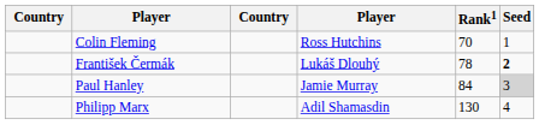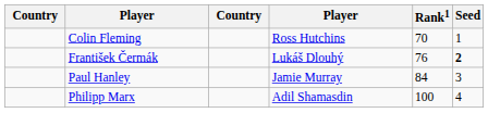František Čermák | Rank1: 78 -> 76
Paul Hanley | Seed: lightgrey background -> no background
Philipp Marx | Rank1: 130 -> 100
